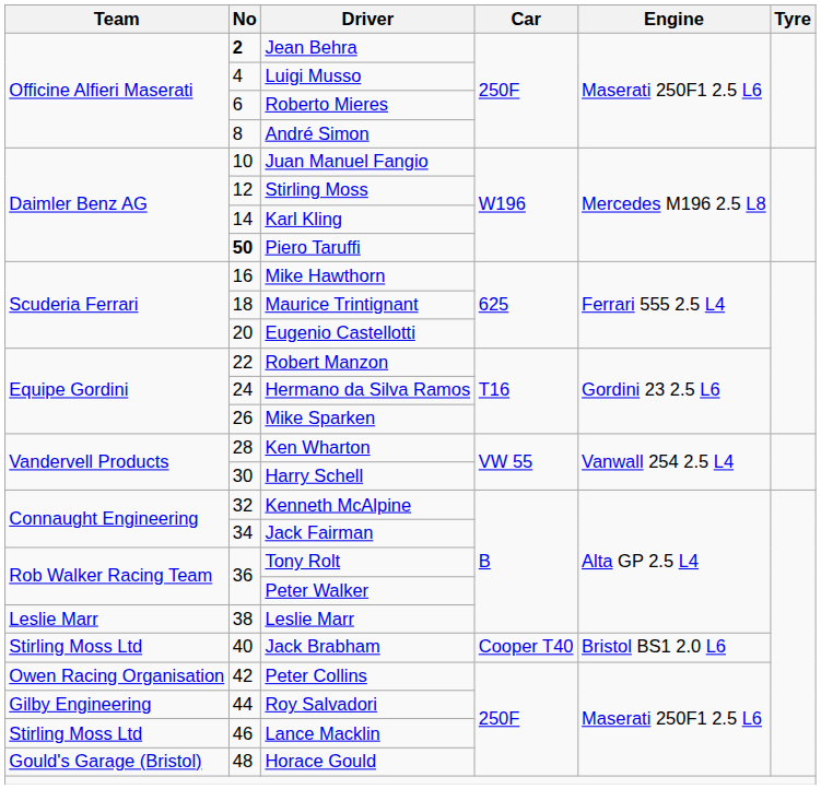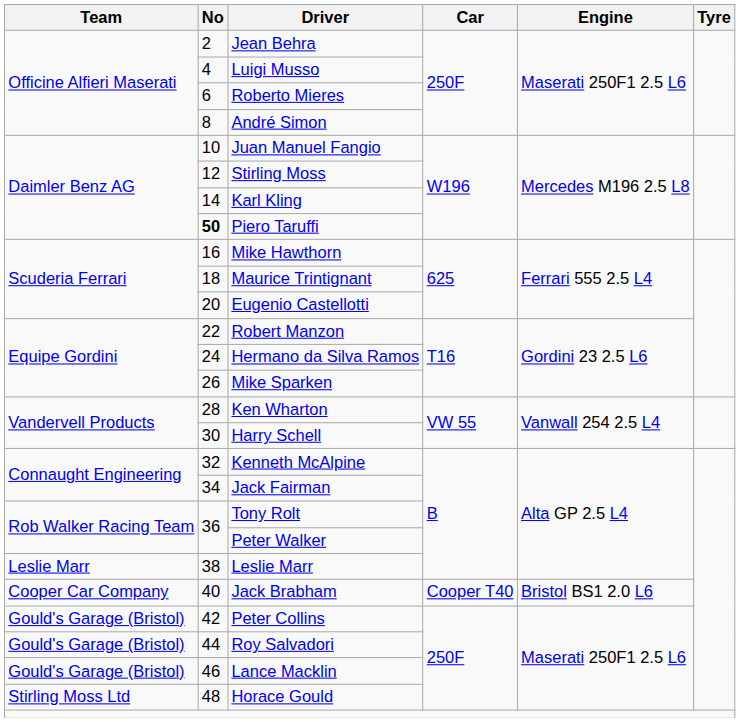Jean Behra | No: bold -> normal
Jack Brabham | Team: Stirling Moss Ltd -> Cooper Car Company
Peter Collins | Team: Owen Racing Organisation -> Gould's Garage (Bristol)
Roy Salvadori | Team: Gilby Engineering -> Gould's Garage (Bristol)
Lance Macklin | Team: Stirling Moss Ltd -> Gould's Garage (Bristol)
Horace Gould | Team: Gould's Garage (Bristol) -> Stirling Moss Ltd
